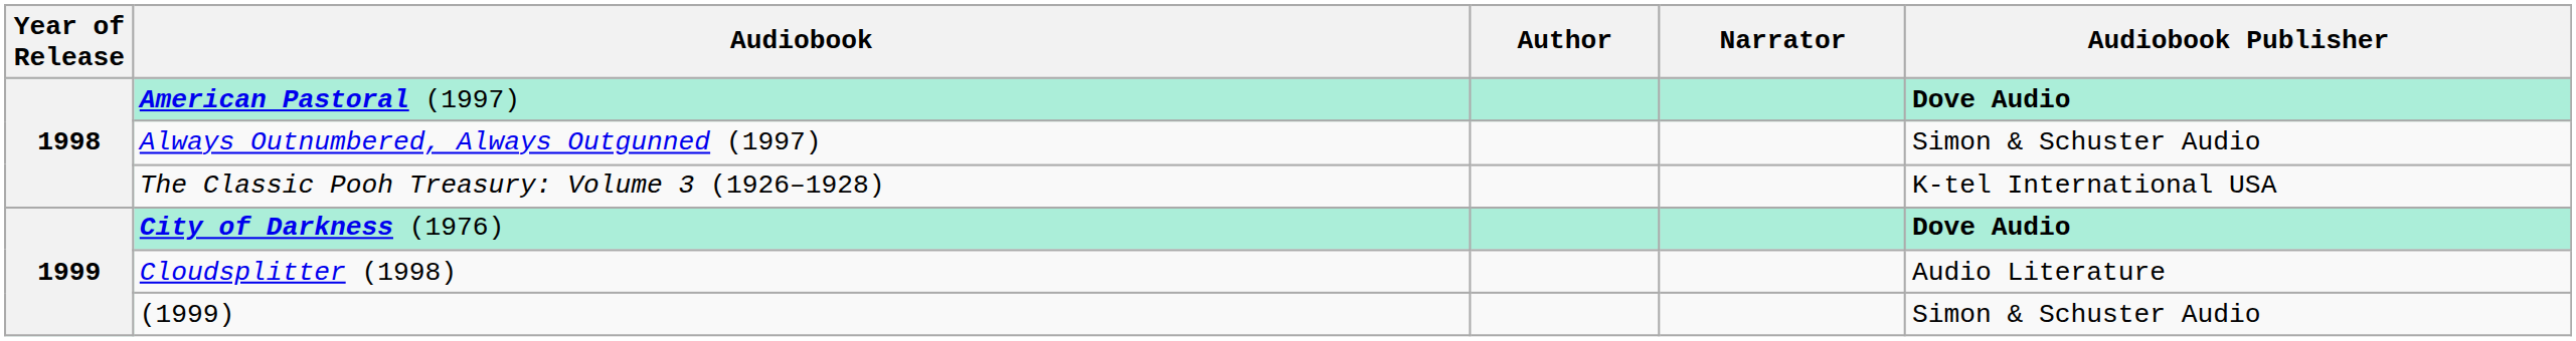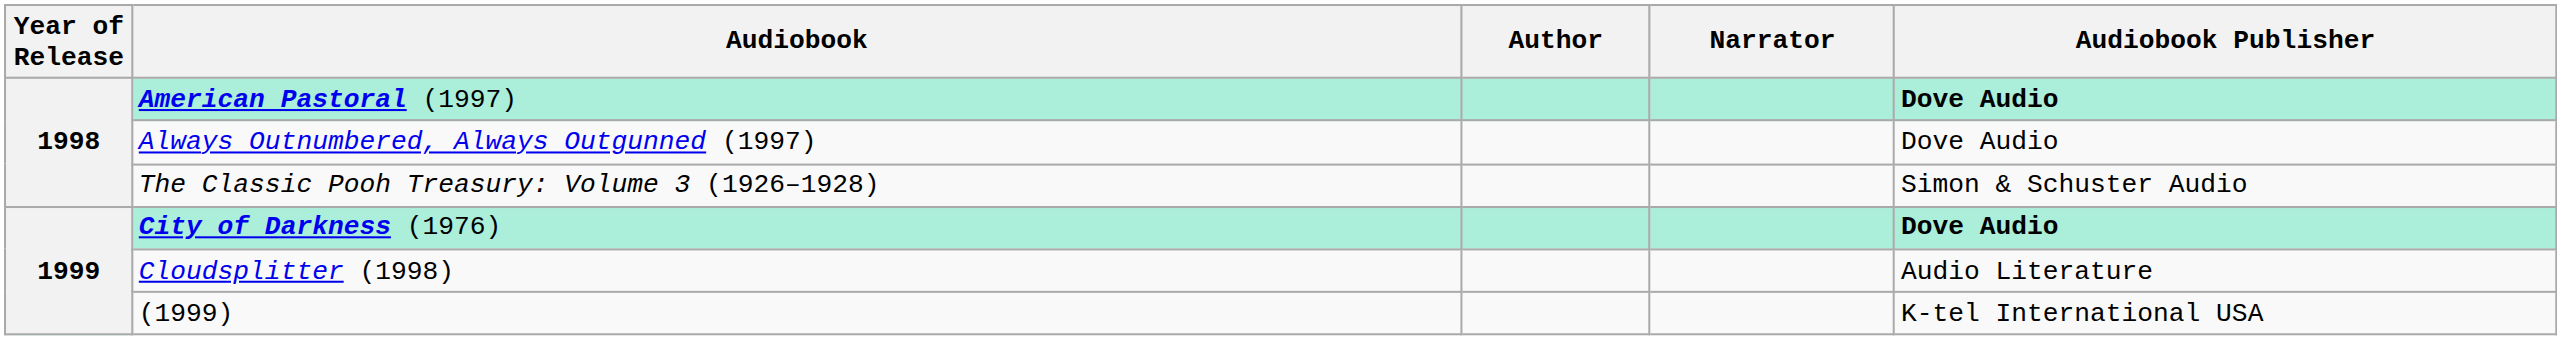Always Outnumbered, Always Outgunned (1997) | Audiobook Publisher: Simon & Schuster Audio -> Dove Audio
The Classic Pooh Treasury: Volume 3 (1926–1928) | Audiobook Publisher: K-tel International USA -> Simon & Schuster Audio
(1999) | Audiobook Publisher: Simon & Schuster Audio -> K-tel International USA
